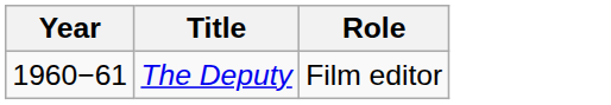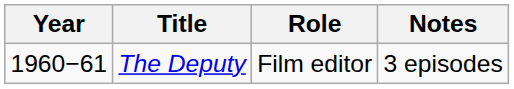+ column: Notes | 3 episodes
